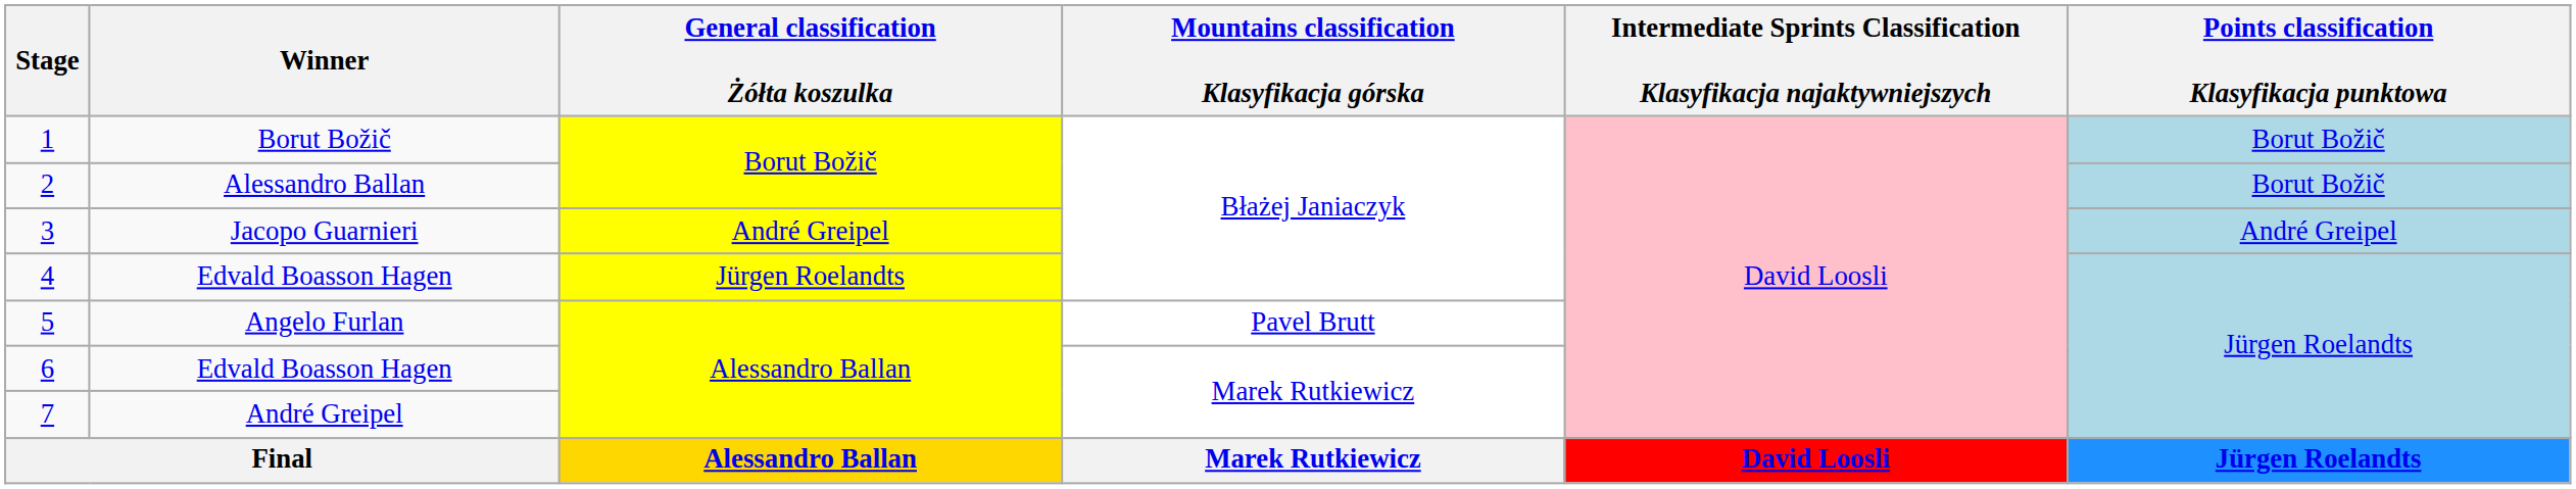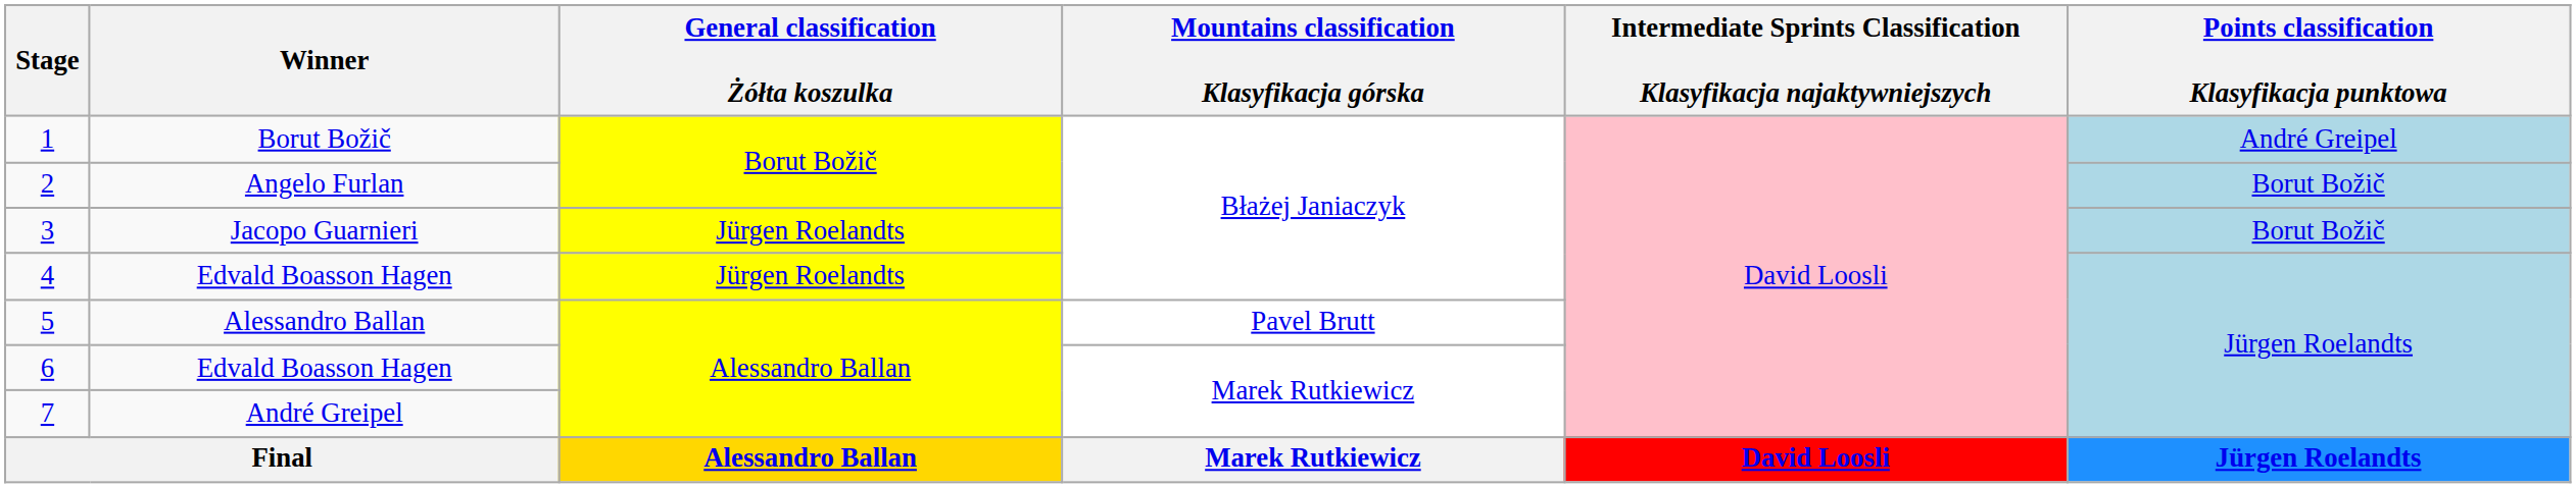1 | Points classification Klasyfikacja punktowa: Borut Božič -> André Greipel
2 | Winner: Alessandro Ballan -> Angelo Furlan
3 | General classification Żółta koszulka: André Greipel -> Jürgen Roelandts
3 | Points classification Klasyfikacja punktowa: André Greipel -> Borut Božič
5 | Winner: Angelo Furlan -> Alessandro Ballan
